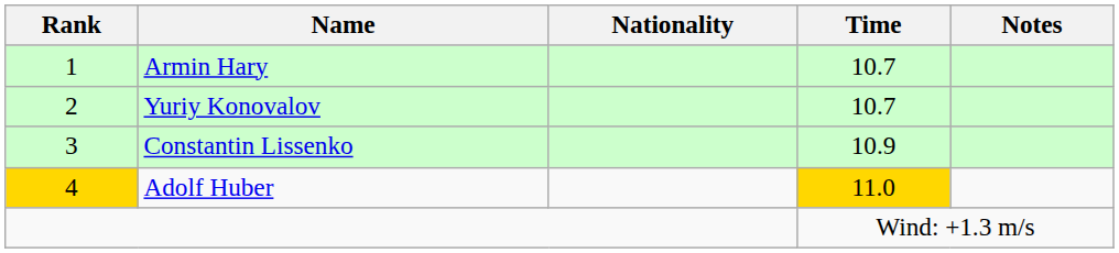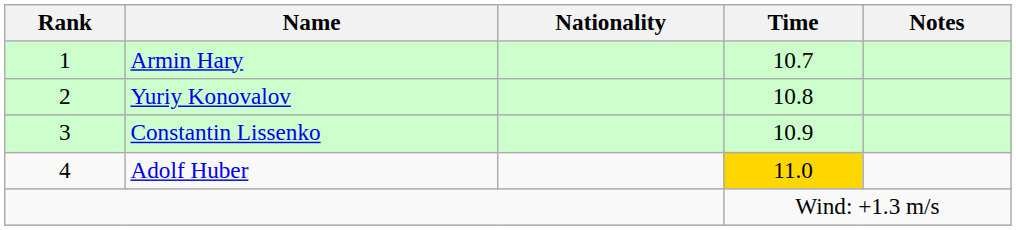Yuriy Konovalov | Time: 10.7 -> 10.8
Adolf Huber | Rank: gold background -> no background
